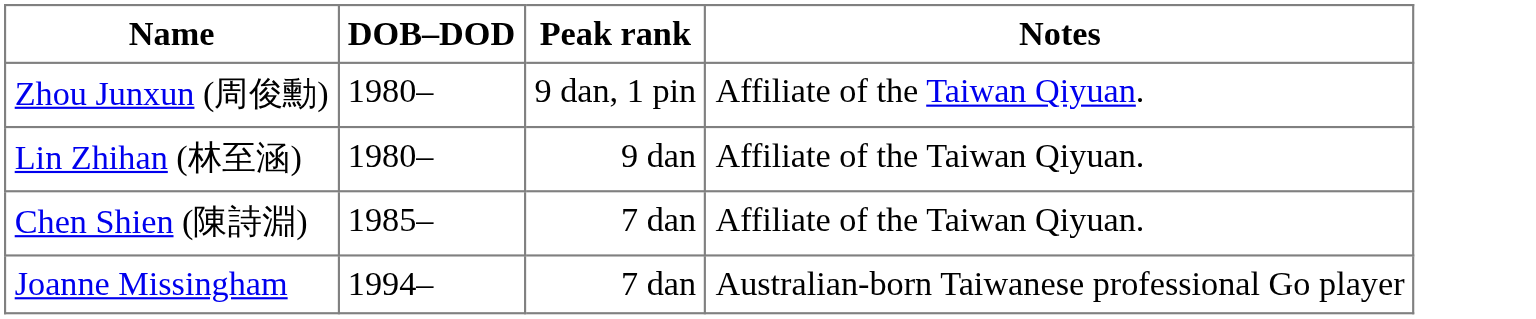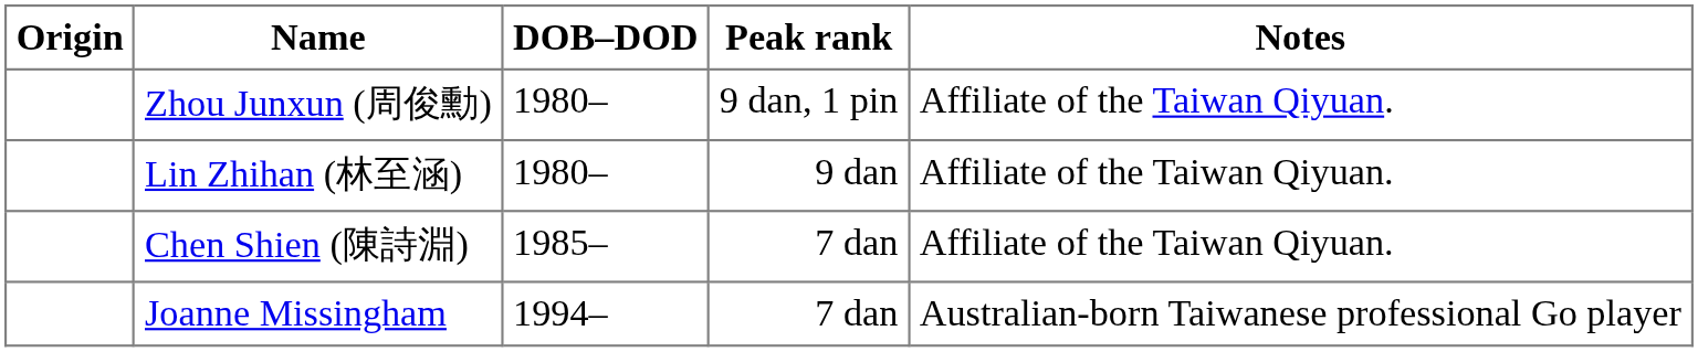+ column: Origin
